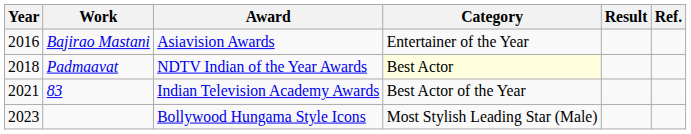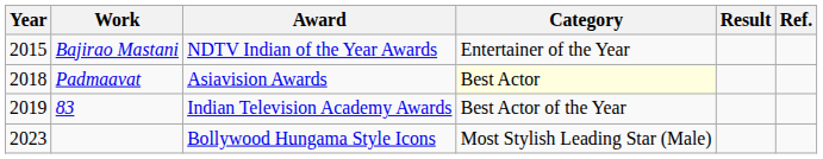Bajirao Mastani | Year: 2016 -> 2015
Bajirao Mastani | Award: Asiavision Awards -> NDTV Indian of the Year Awards
Padmaavat | Award: NDTV Indian of the Year Awards -> Asiavision Awards
83 | Year: 2021 -> 2019
